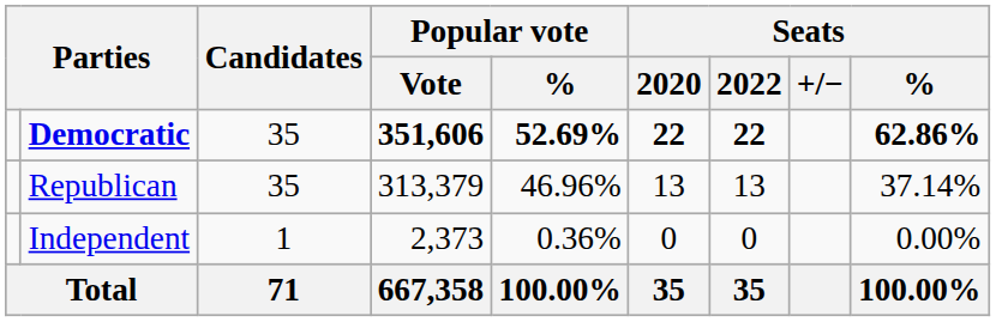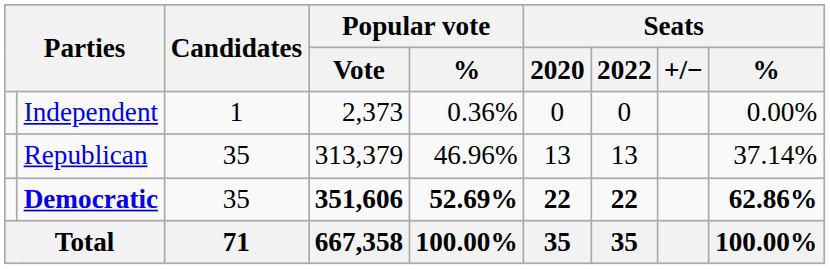rows swapped: Democratic <-> Independent
